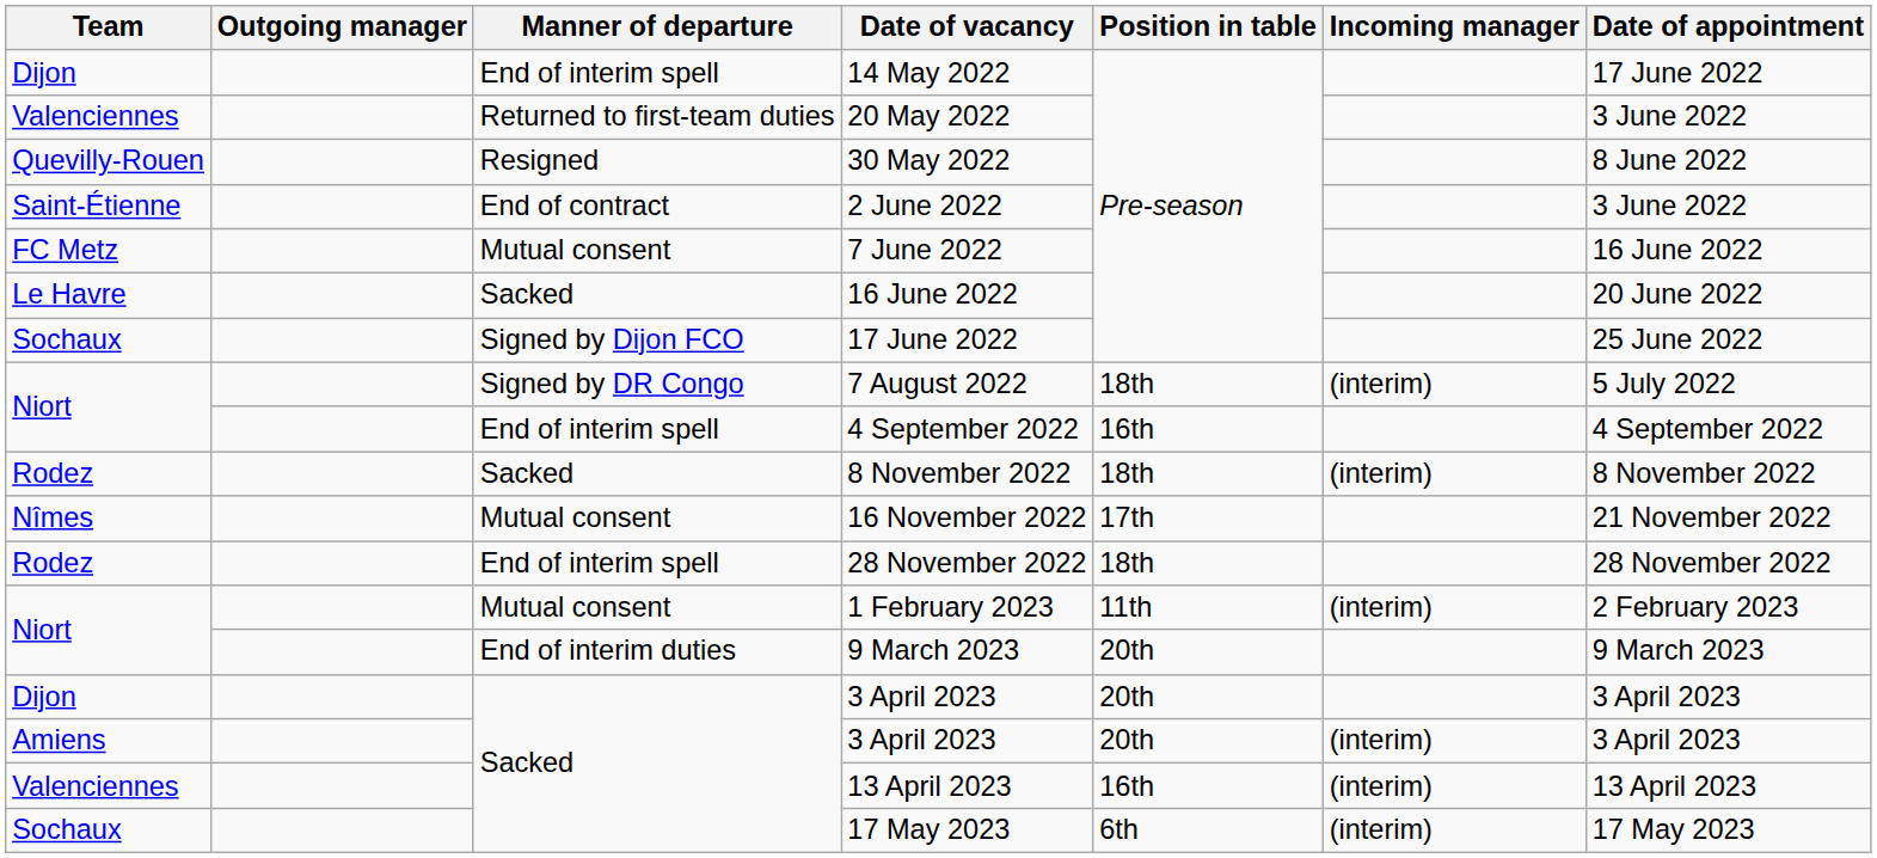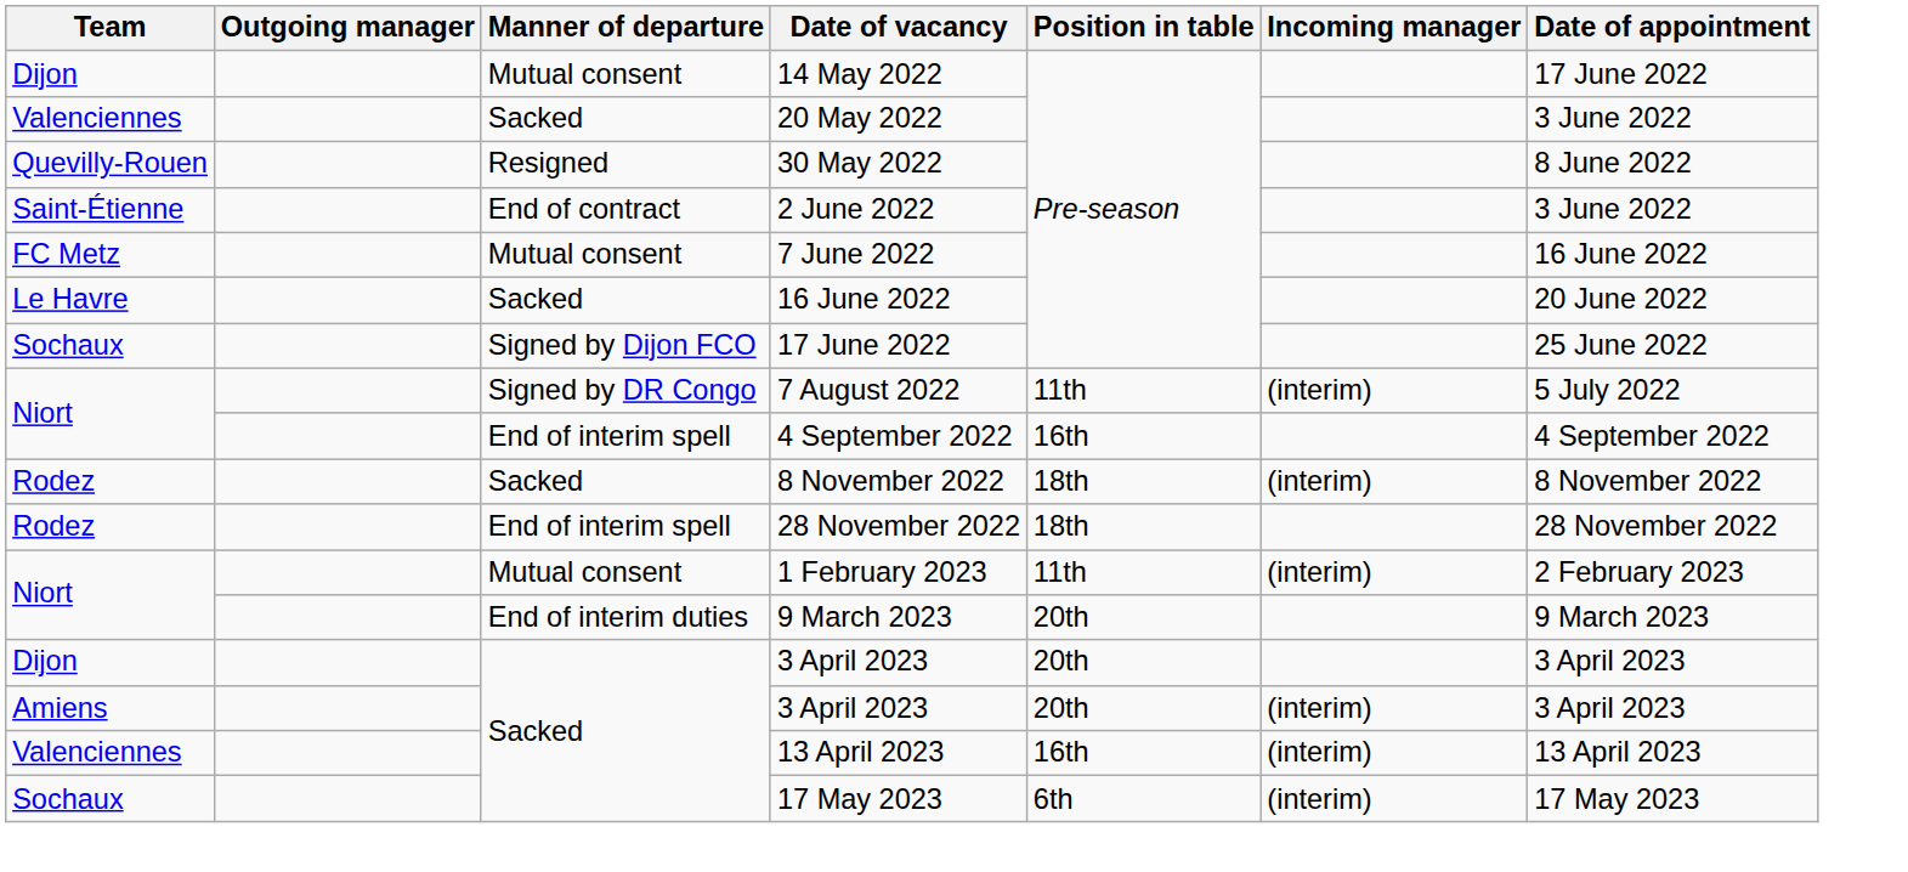14 May 2022 | Manner of departure: End of interim spell -> Mutual consent
20 May 2022 | Manner of departure: Returned to first-team duties -> Sacked
7 August 2022 | Position in table: 18th -> 11th
- row: Nîmes | Mutual consent | 16 November 2022 | 17th | 21 November 2022
